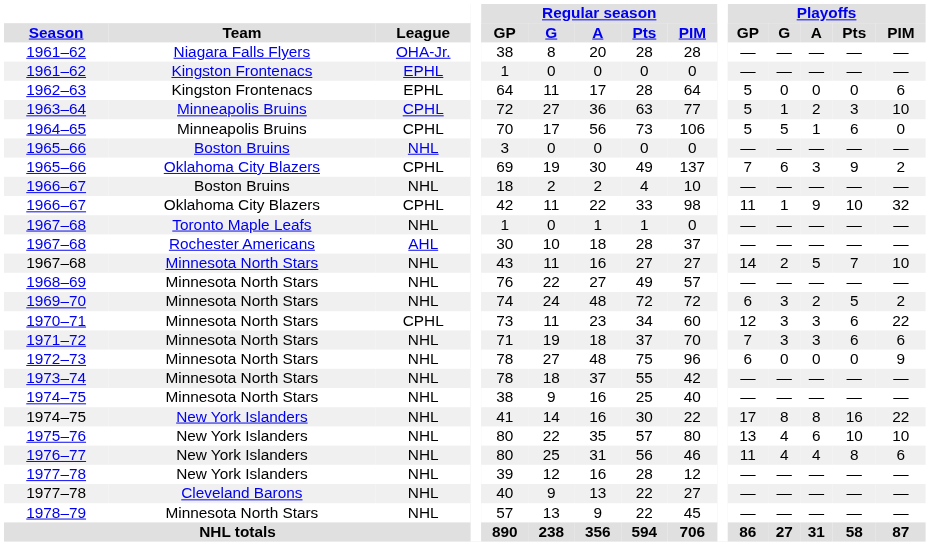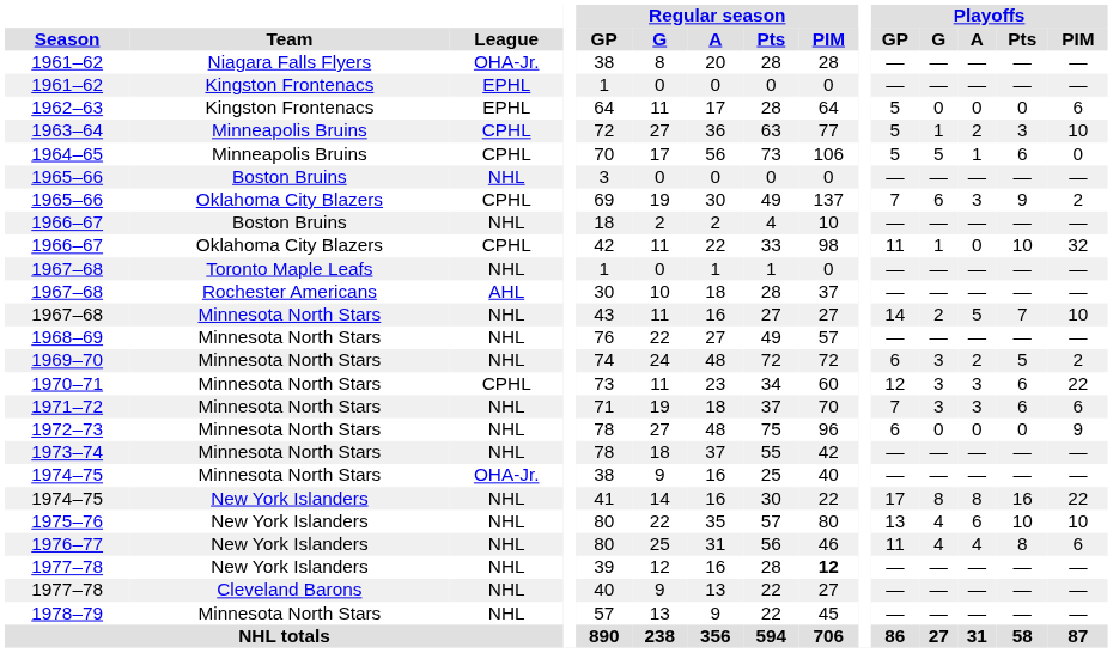1966–67 / Oklahoma City Blazers | Playoffs / A: 9 -> 0
1974–75 / Minnesota North Stars | League: NHL -> OHA-Jr.
1977–78 / New York Islanders | Regular season / PIM: normal -> bold
